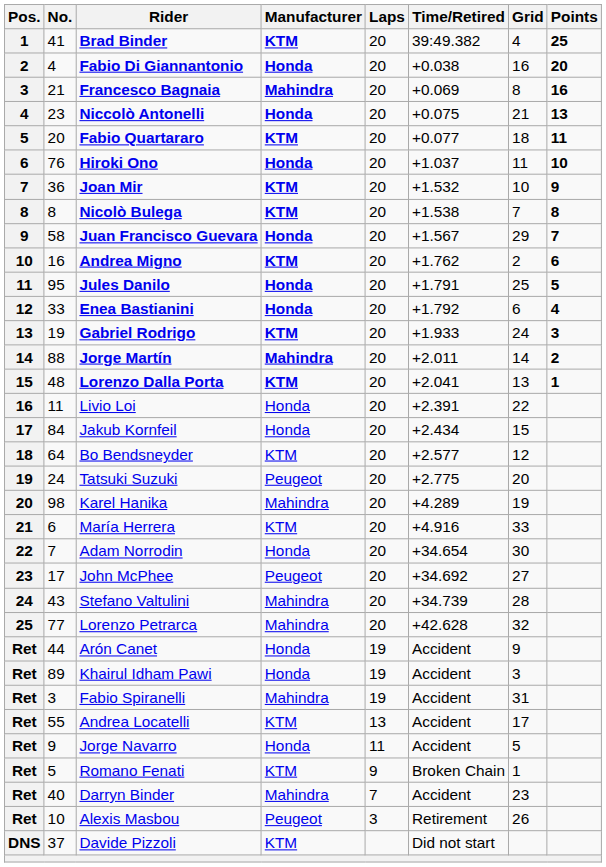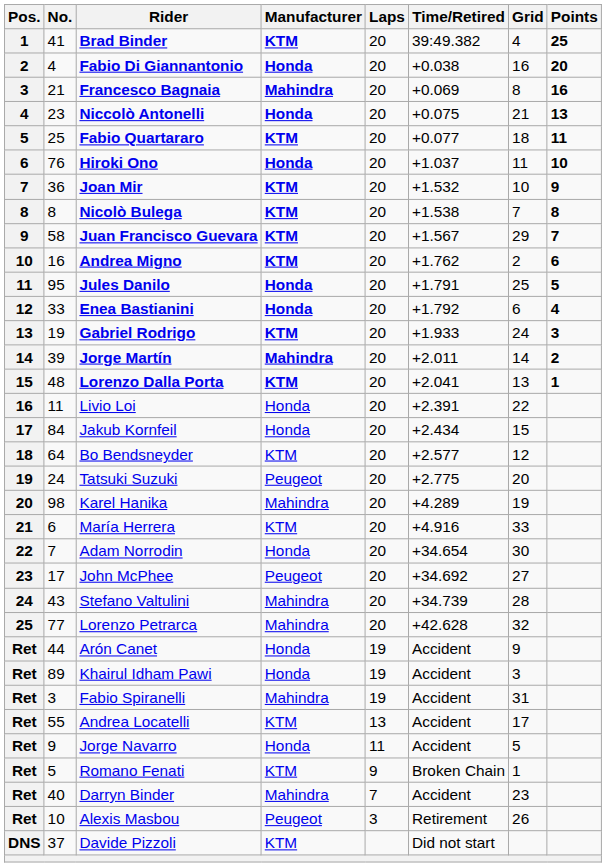Fabio Quartararo | No.: 20 -> 25
Juan Francisco Guevara | Manufacturer: Honda -> KTM
Jorge Martín | No.: 88 -> 39
